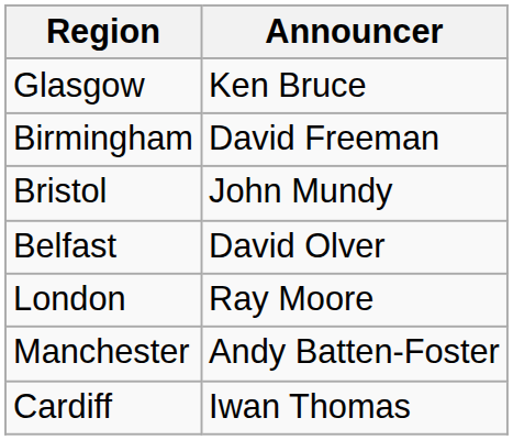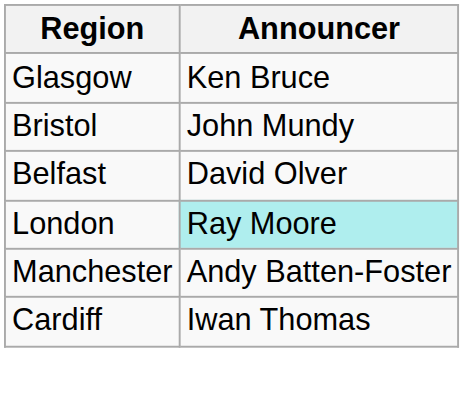- row: Birmingham | David Freeman
London | Announcer: no background -> paleturquoise background
